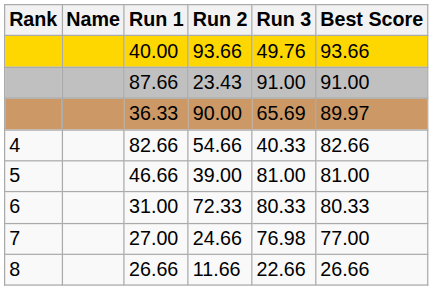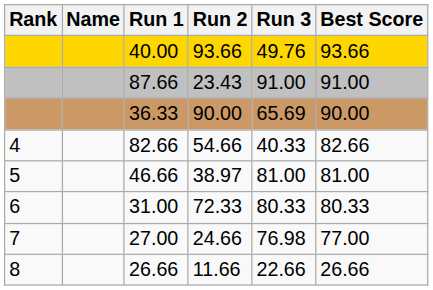36.33 | Best Score: 89.97 -> 90.00
46.66 | Run 2: 39.00 -> 38.97
